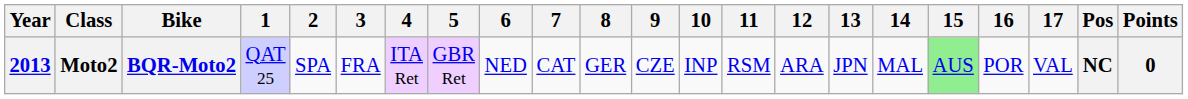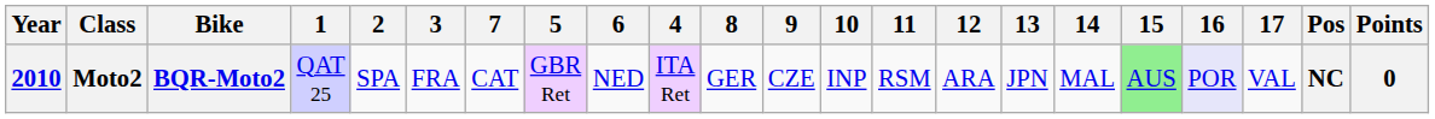columns swapped: 4 <-> 7
Moto2 | Year: 2013 -> 2010
Moto2 | 16: no background -> lavender background
